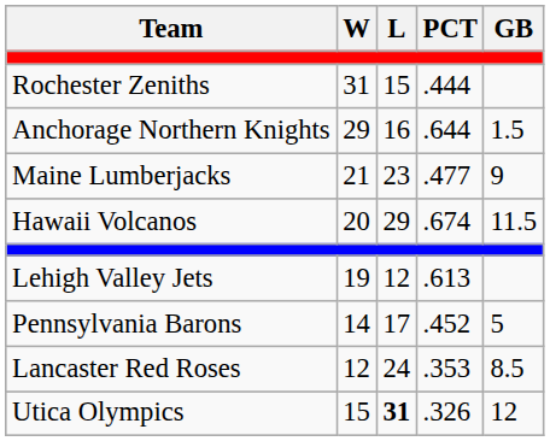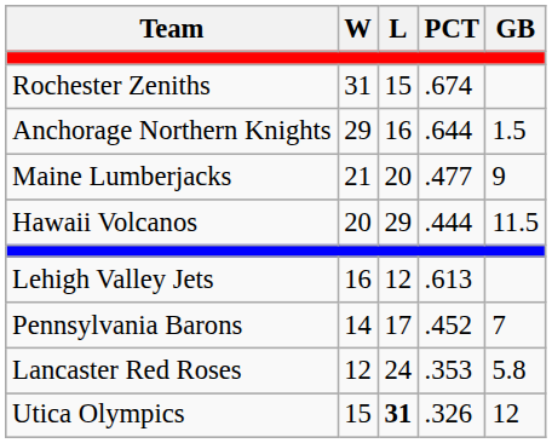Rochester Zeniths | PCT: .444 -> .674
Maine Lumberjacks | L: 23 -> 20
Hawaii Volcanos | PCT: .674 -> .444
Lehigh Valley Jets | W: 19 -> 16
Pennsylvania Barons | GB: 5 -> 7
Lancaster Red Roses | GB: 8.5 -> 5.8
